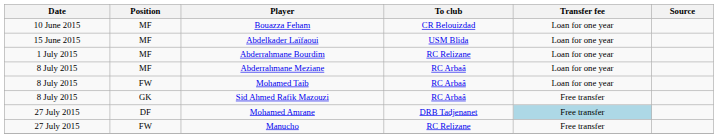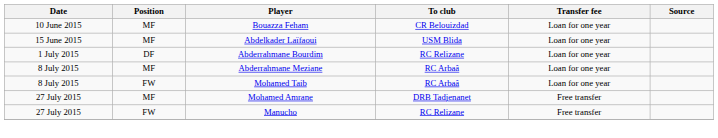Abderrahmane Bourdim | Position: MF -> DF
- row: 8 July 2015 | GK | Sid Ahmed Rafik Mazouzi | RC Arbaâ | Free transfer
Mohamed Amrane | Position: DF -> MF
Mohamed Amrane | Transfer fee: lightblue background -> no background
